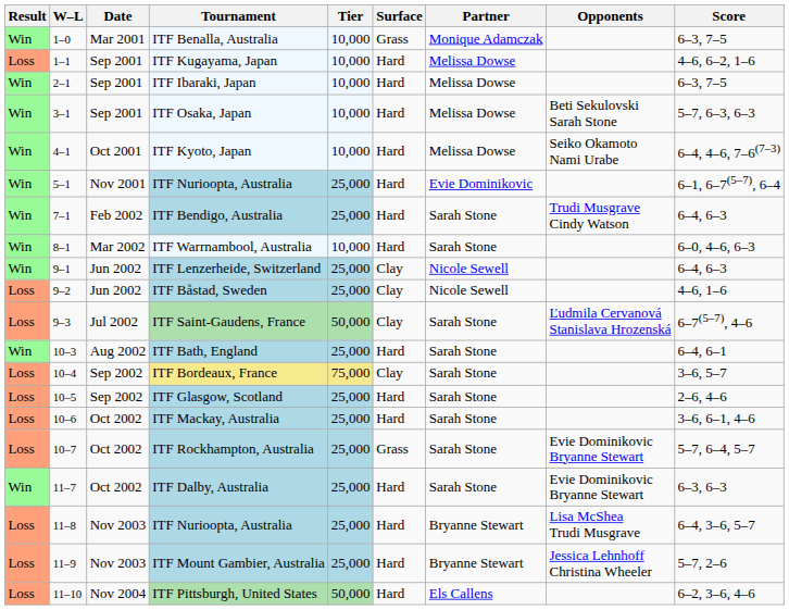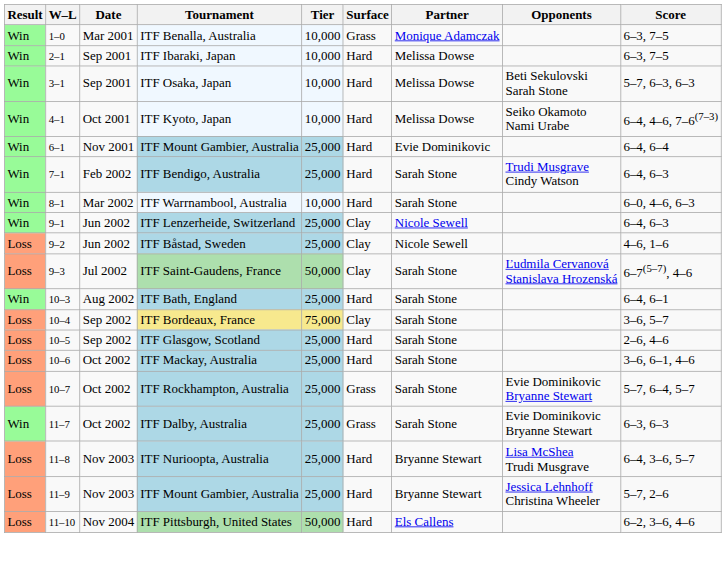- row: Loss | 1–1 | Sep 2001 | ITF Kugayama, Japan | 10,000 | Hard | Melissa Dowse | 4–6, 6–2, 1–6
- row: Win | 5–1 | Nov 2001 | ITF Nurioopta, Australia | 25,000 | Hard | Evie Dominikovic | 6–1, 6–7(5–7), 6–4
+ row: Win | 6–1 | Nov 2001 | ITF Mount Gambier, Australia | 25,000 | Hard | Evie Dominikovic | 6–4, 6–4
ITF Dalby, Australia | Surface: Hard -> Grass
